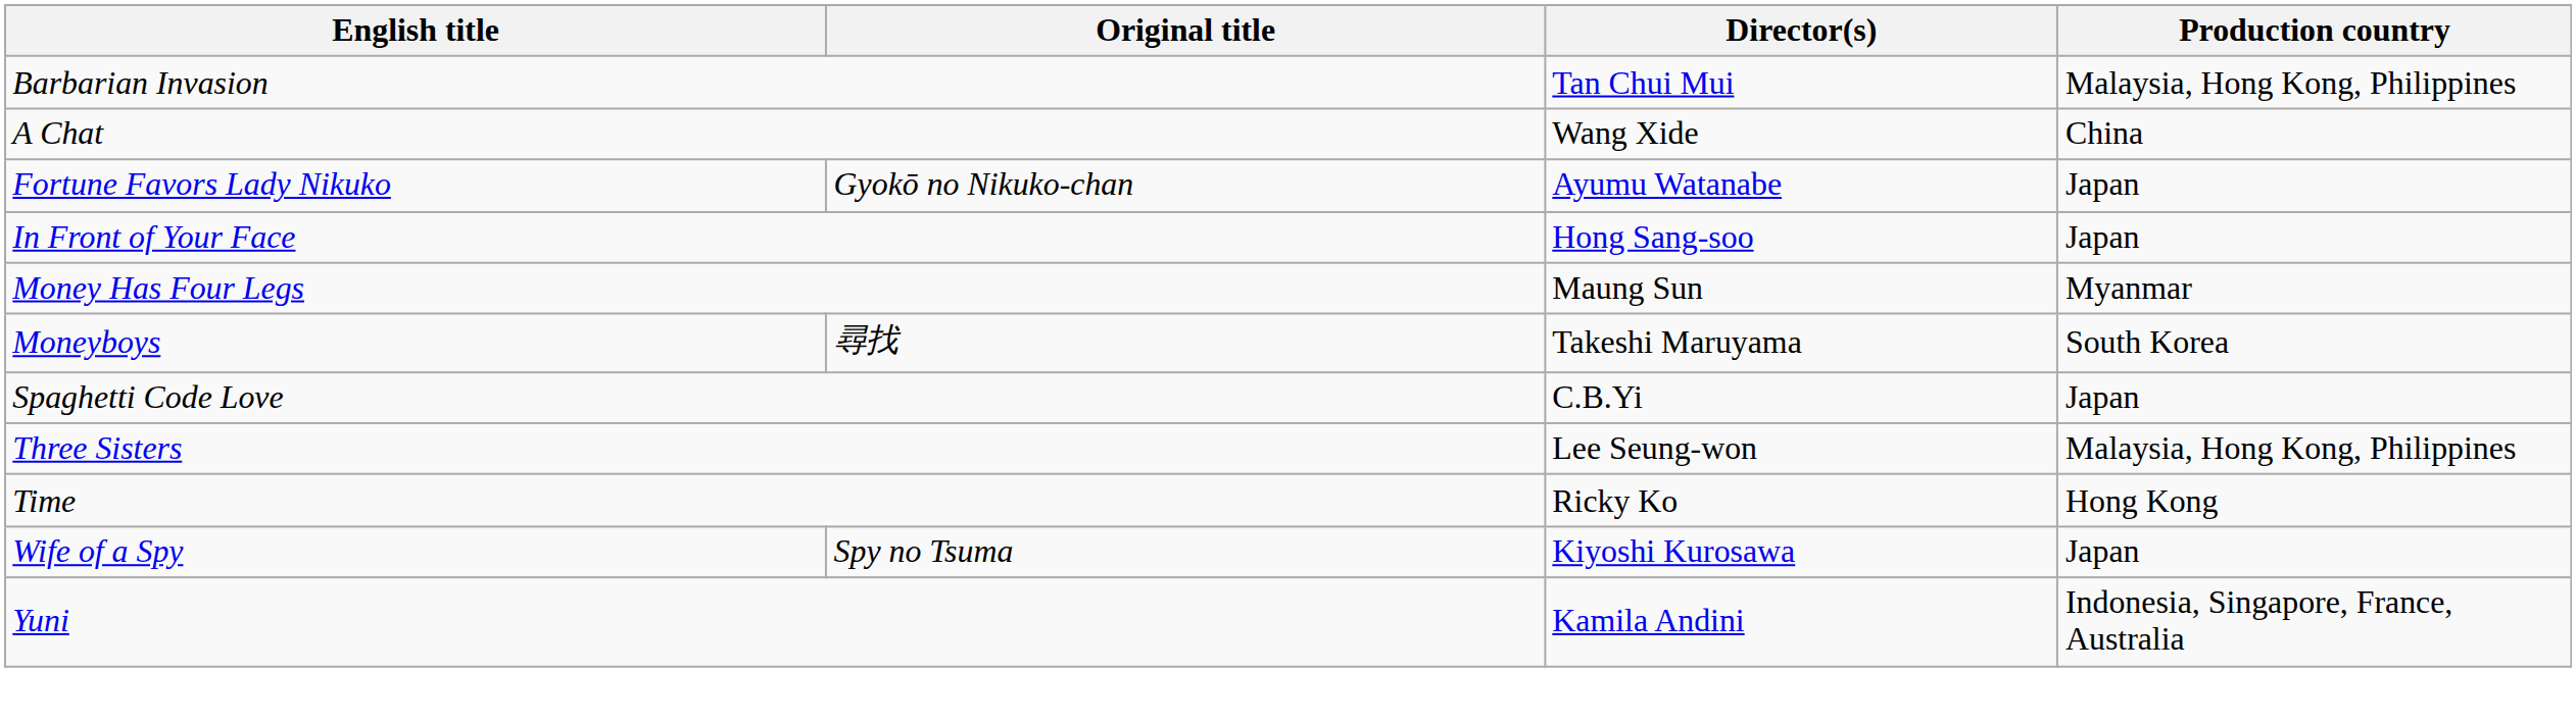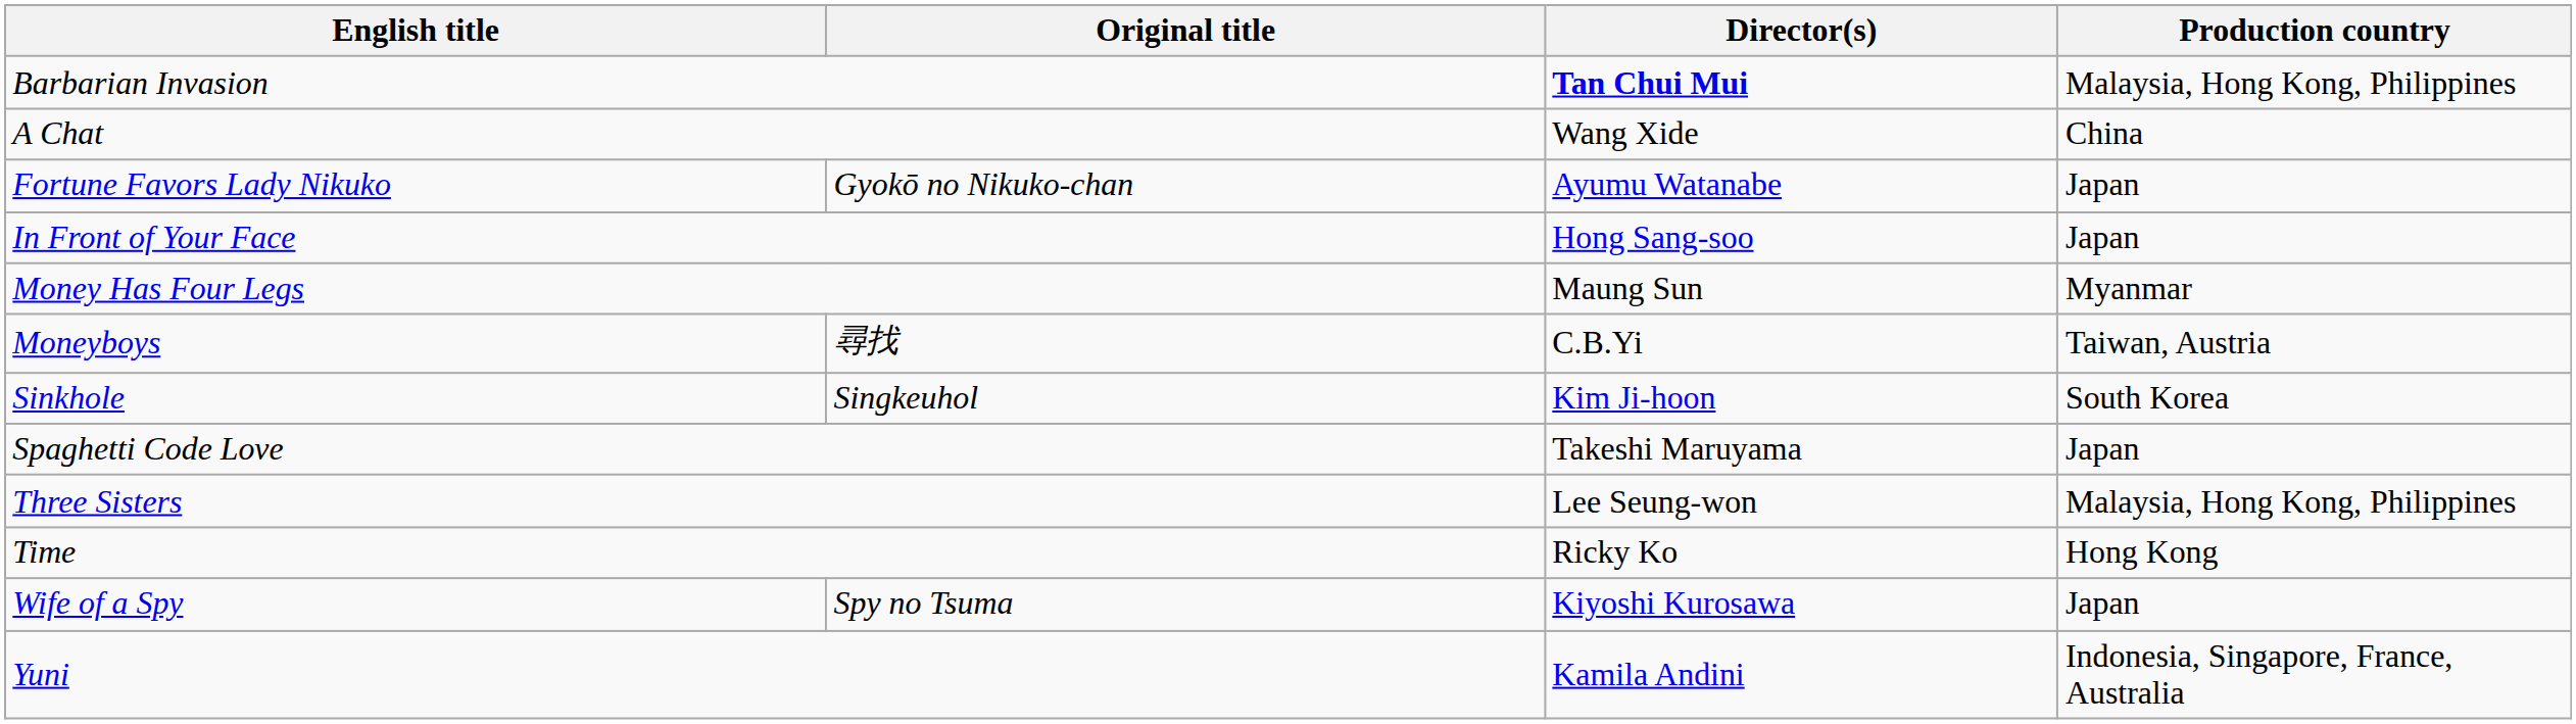Barbarian Invasion | Director(s): normal -> bold
Moneyboys | Director(s): Takeshi Maruyama -> C.B.Yi
Moneyboys | Production country: South Korea -> Taiwan, Austria
+ row: Sinkhole | Singkeuhol | Kim Ji-hoon | South Korea
Spaghetti Code Love | Director(s): C.B.Yi -> Takeshi Maruyama
